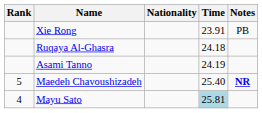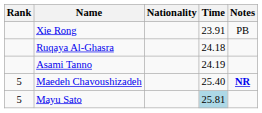Mayu Sato | Rank: 4 -> 5
